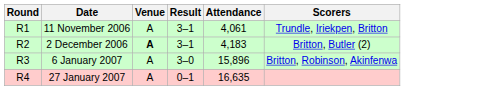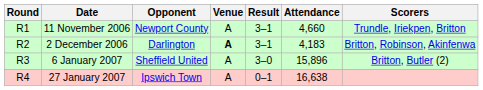+ column: Opponent | Newport County | Darlington | Sheffield United | Ipswich Town
11 November 2006 | Attendance: 4,061 -> 4,660
2 December 2006 | Scorers: Britton, Butler (2) -> Britton, Robinson, Akinfenwa
6 January 2007 | Scorers: Britton, Robinson, Akinfenwa -> Britton, Butler (2)
27 January 2007 | Attendance: 16,635 -> 16,638
